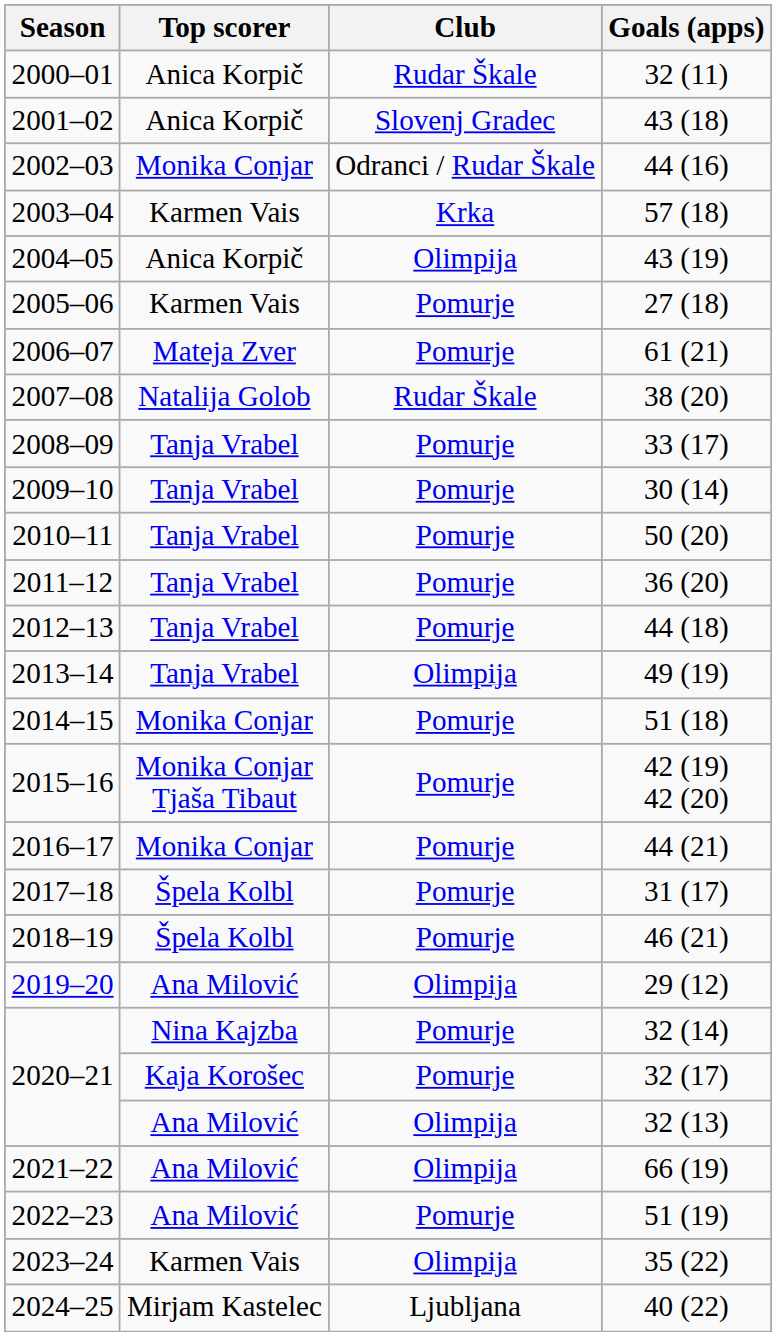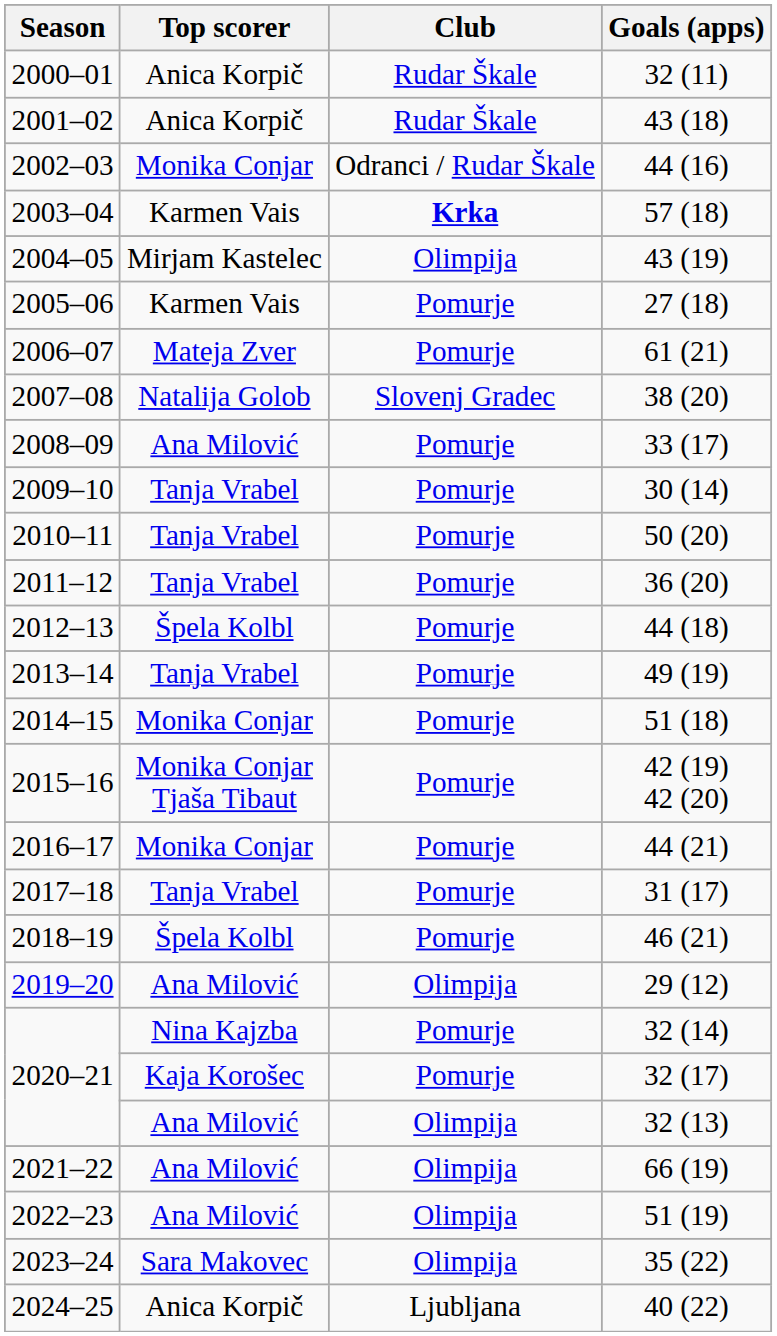43 (18) | Club: Slovenj Gradec -> Rudar Škale
57 (18) | Club: normal -> bold
43 (19) | Top scorer: Anica Korpič -> Mirjam Kastelec
38 (20) | Club: Rudar Škale -> Slovenj Gradec
33 (17) | Top scorer: Tanja Vrabel -> Ana Milović
44 (18) | Top scorer: Tanja Vrabel -> Špela Kolbl
49 (19) | Club: Olimpija -> Pomurje
31 (17) | Top scorer: Špela Kolbl -> Tanja Vrabel
51 (19) | Club: Pomurje -> Olimpija
35 (22) | Top scorer: Karmen Vais -> Sara Makovec
40 (22) | Top scorer: Mirjam Kastelec -> Anica Korpič
